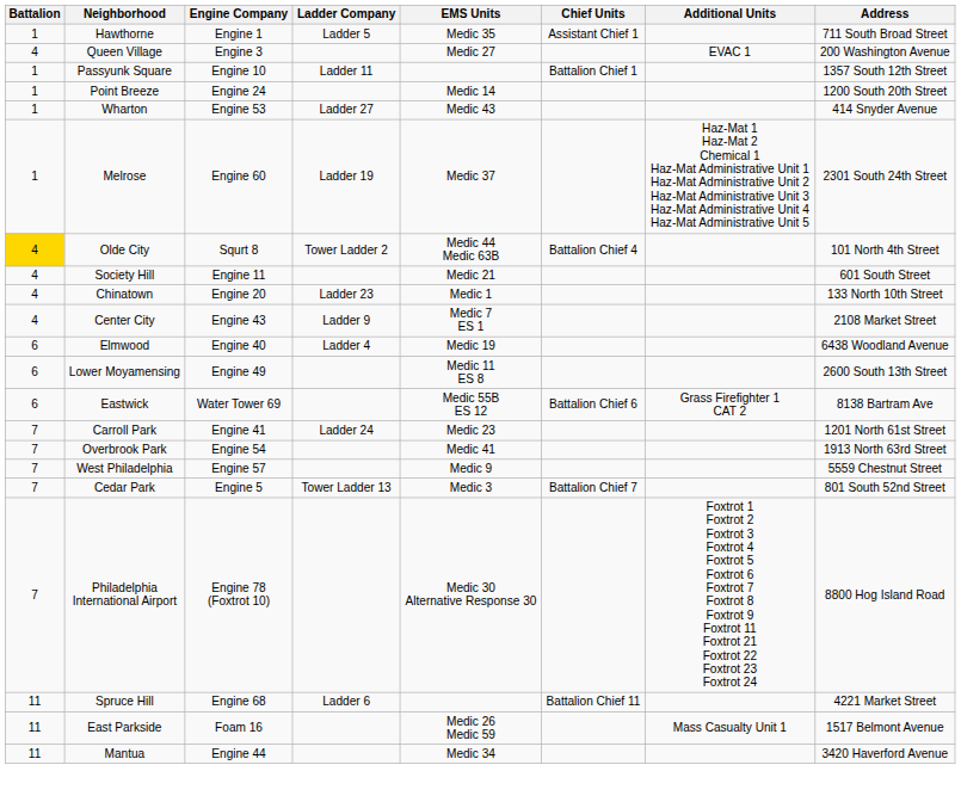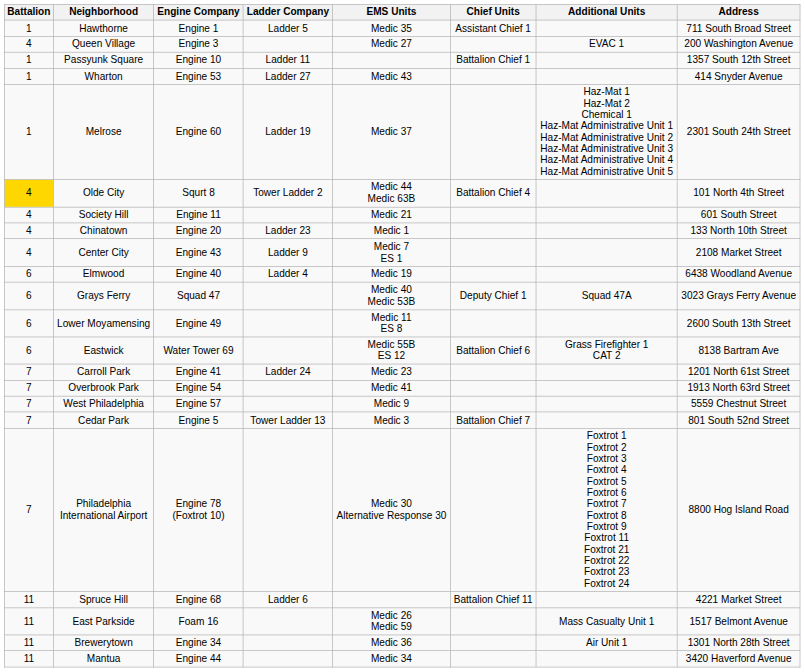- row: 1 | Point Breeze | Engine 24 | Medic 14 | 1200 South 20th Street
+ row: 6 | Grays Ferry | Squad 47 | Medic 40 Medic 53B | Deputy Chief 1 | Squad 47A | 3023 Grays Ferry Avenue
+ row: 11 | Brewerytown | Engine 34 | Medic 36 | Air Unit 1 | 1301 North 28th Street
